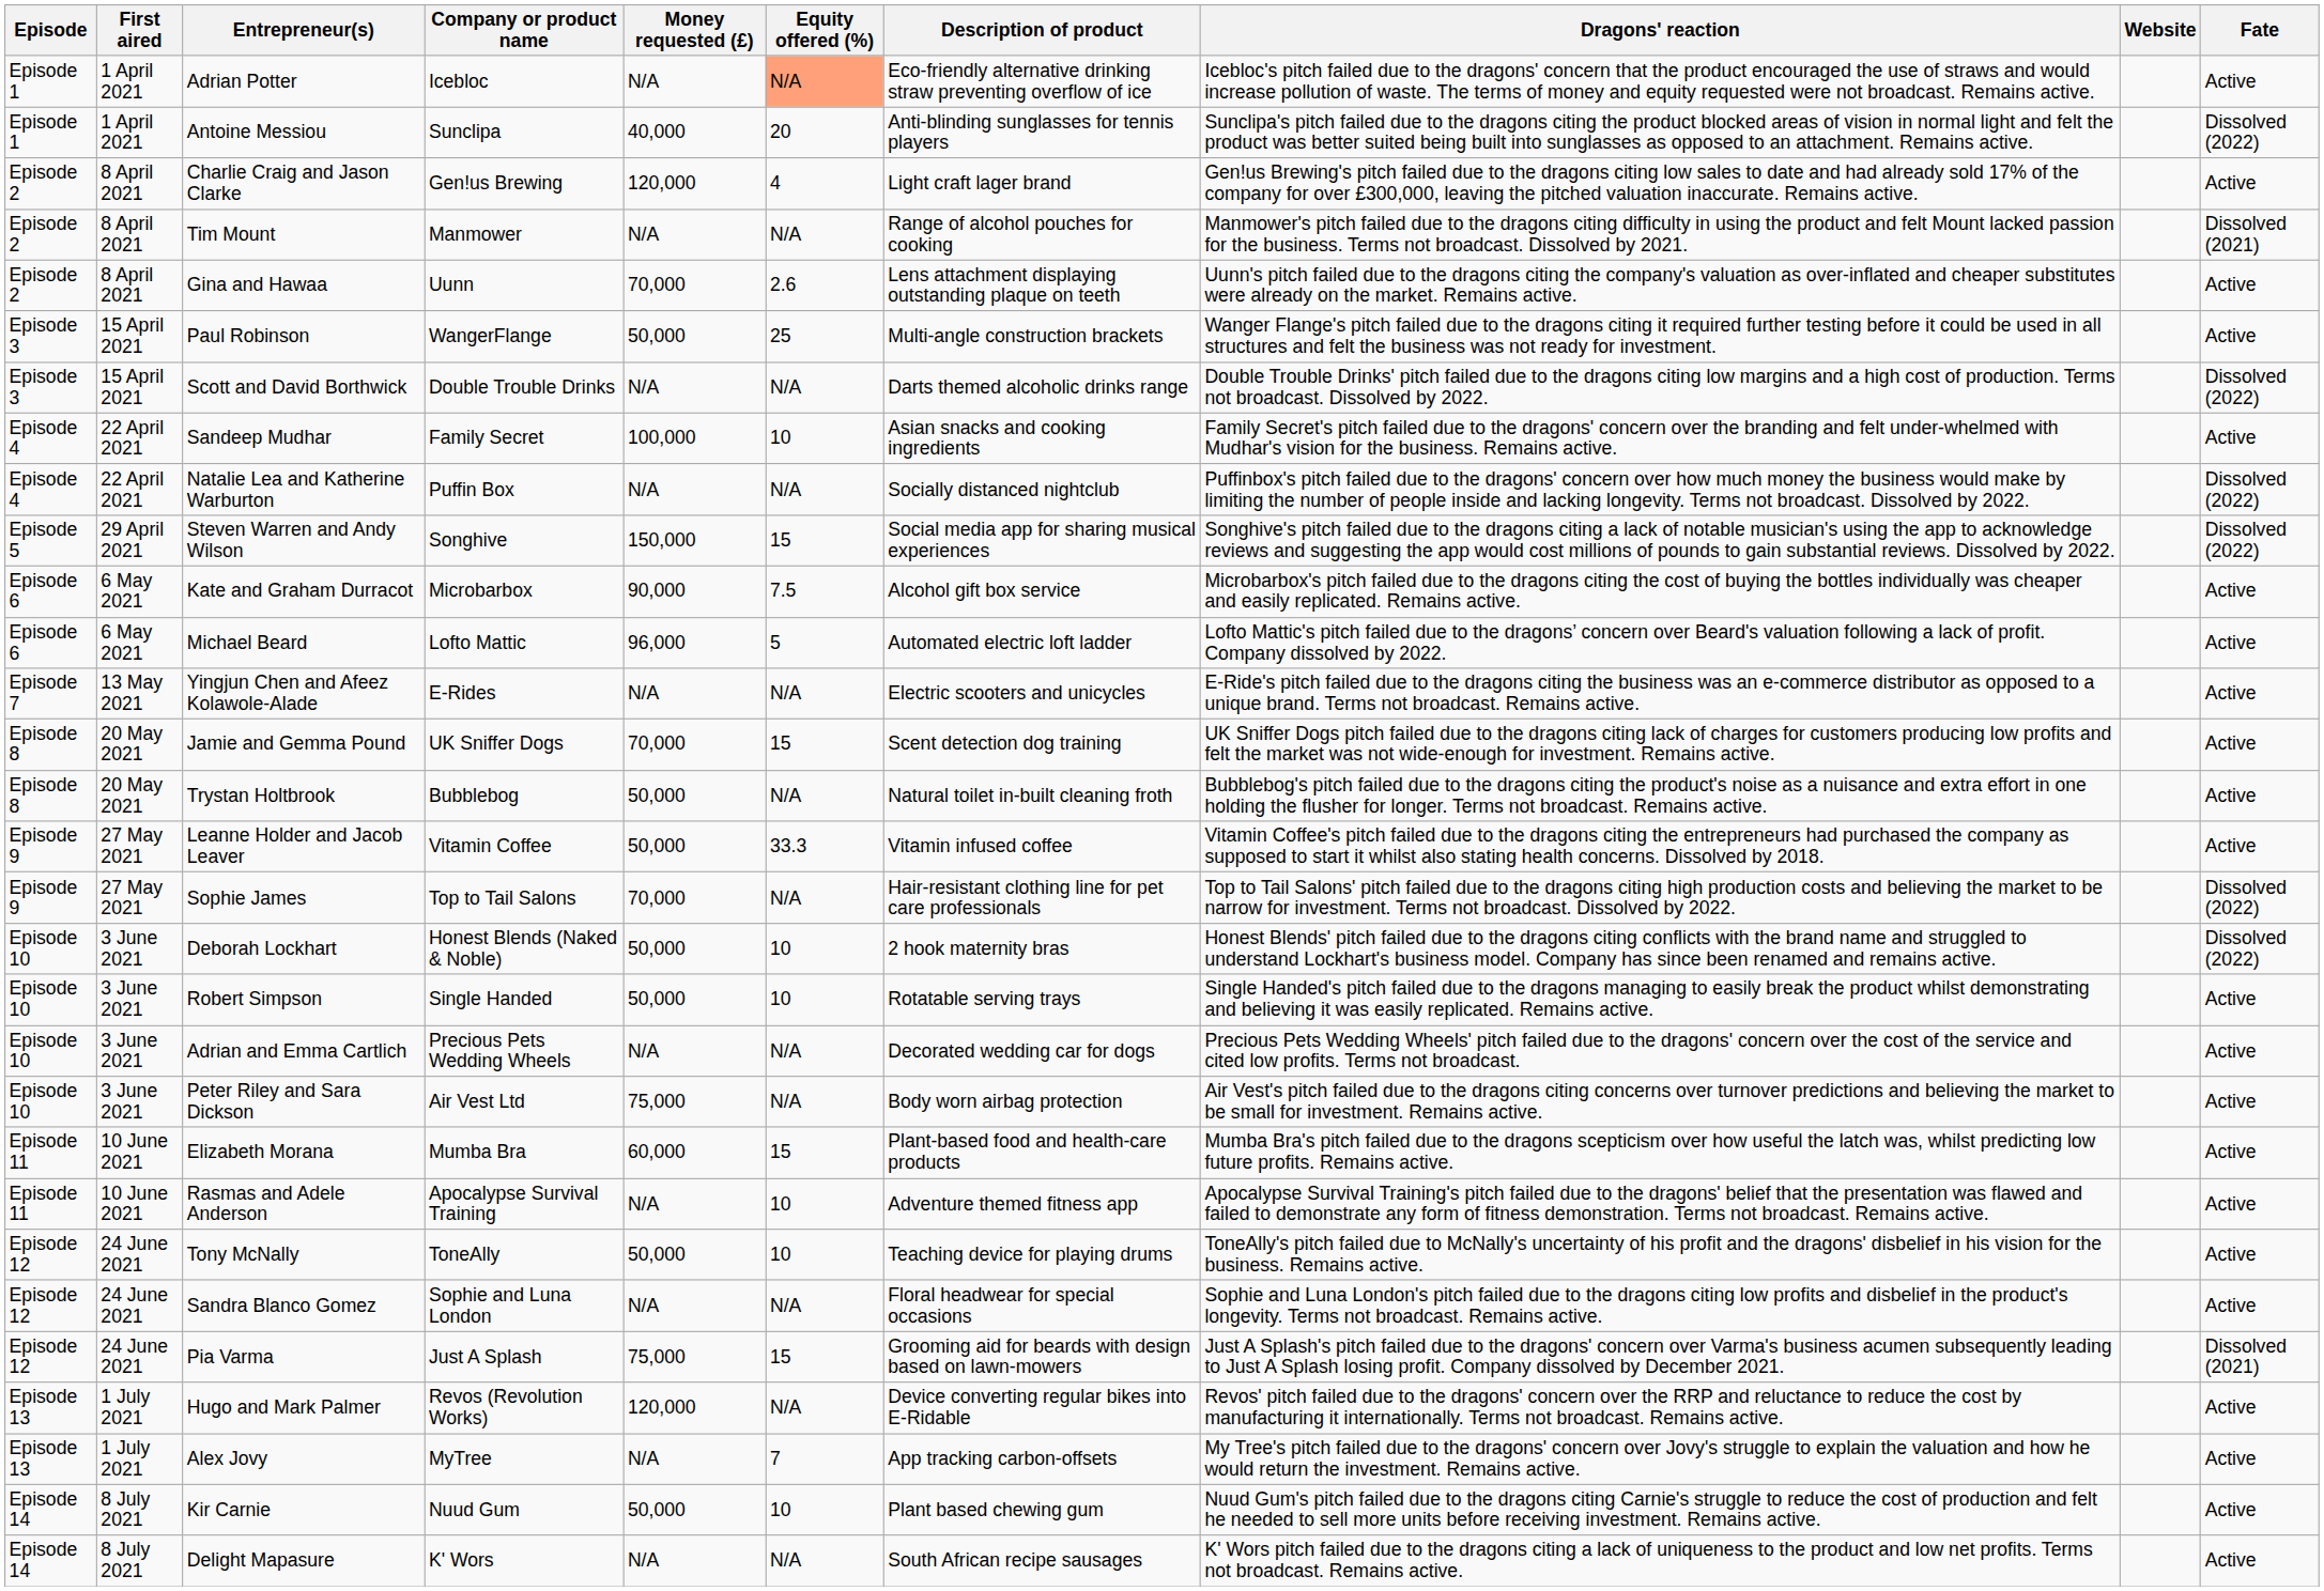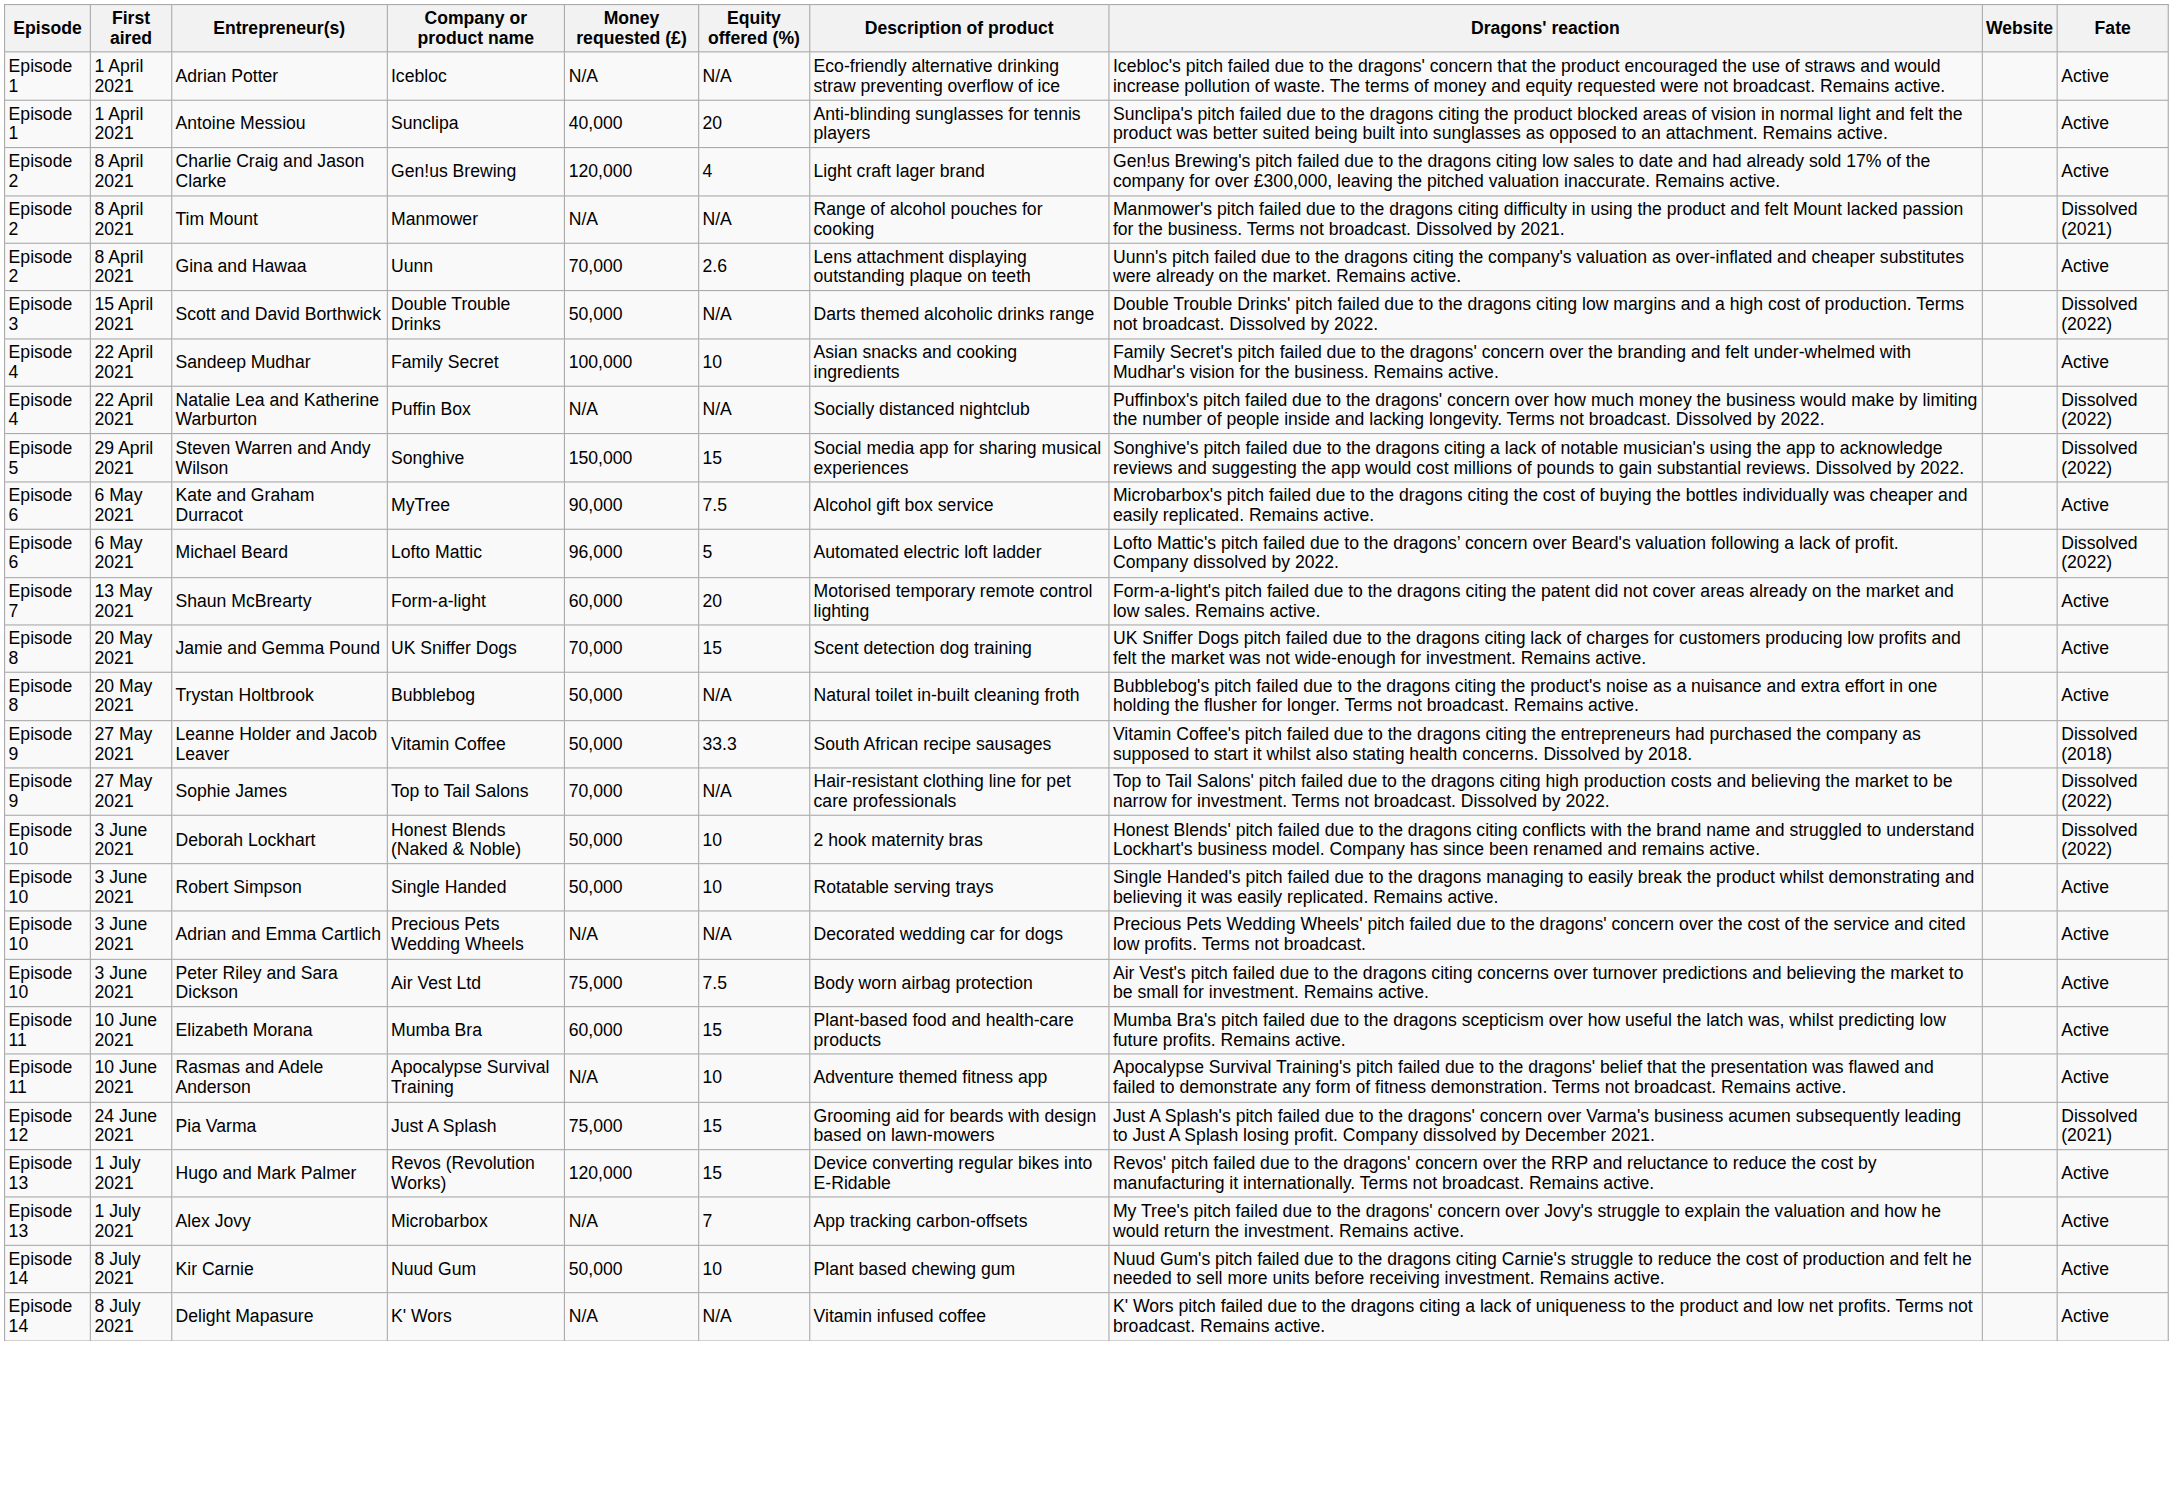Adrian Potter | Equity offered (%): lightsalmon background -> no background
Antoine Messiou | Fate: Dissolved (2022) -> Active
- row: Episode 3 | 15 April 2021 | Paul Robinson | WangerFlange | 50,000 | 25 | Multi-angle construction brackets | Wanger Flange's pitch failed due to the dragons citing it required further testing before it could be used in all structures and felt the business was not ready for investment. | Active
Scott and David Borthwick | Money requested (£): N/A -> 50,000
Kate and Graham Durracot | Company or product name: Microbarbox -> MyTree
Michael Beard | Fate: Active -> Dissolved (2022)
+ row: Episode 7 | 13 May 2021 | Shaun McBrearty | Form-a-light | 60,000 | 20 | Motorised temporary remote control lighting | Form-a-light's pitch failed due to the dragons citing the patent did not cover areas already on the market and low sales. Remains active. | Active
- row: Episode 7 | 13 May 2021 | Yingjun Chen and Afeez Kolawole-Alade | E-Rides | N/A | N/A | Electric scooters and unicycles | E-Ride's pitch failed due to the dragons citing the business was an e-commerce distributor as opposed to a unique brand. Terms not broadcast. Remains active. | Active
Leanne Holder and Jacob Leaver | Description of product: Vitamin infused coffee -> South African recipe sausages
Leanne Holder and Jacob Leaver | Fate: Active -> Dissolved (2018)
Peter Riley and Sara Dickson | Equity offered (%): N/A -> 7.5
- row: Episode 12 | 24 June 2021 | Tony McNally | ToneAlly | 50,000 | 10 | Teaching device for playing drums | ToneAlly's pitch failed due to McNally's uncertainty of his profit and the dragons' disbelief in his vision for the business. Remains active. | Active
- row: Episode 12 | 24 June 2021 | Sandra Blanco Gomez | Sophie and Luna London | N/A | N/A | Floral headwear for special occasions | Sophie and Luna London's pitch failed due to the dragons citing low profits and disbelief in the product's longevity. Terms not broadcast. Remains active. | Active
Hugo and Mark Palmer | Equity offered (%): N/A -> 15
Alex Jovy | Company or product name: MyTree -> Microbarbox
Delight Mapasure | Description of product: South African recipe sausages -> Vitamin infused coffee
